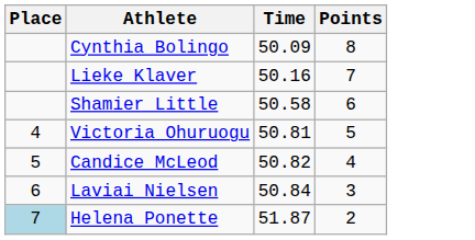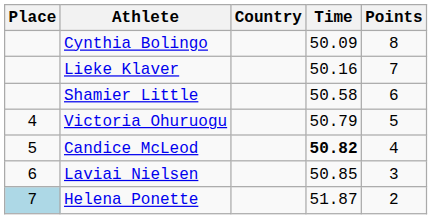+ column: Country
Victoria Ohuruogu | Time: 50.81 -> 50.79
Candice McLeod | Time: normal -> bold
Laviai Nielsen | Time: 50.84 -> 50.85
